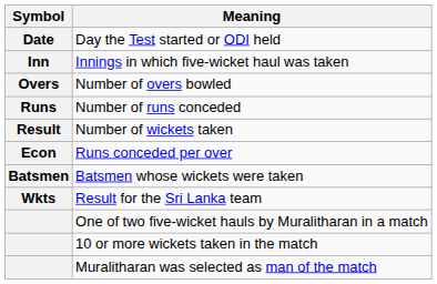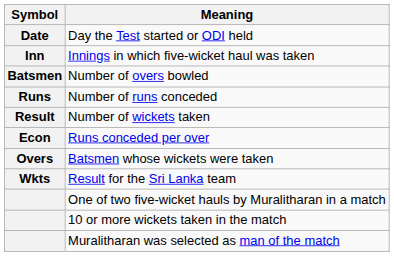Number of overs bowled | Symbol: Overs -> Batsmen
Batsmen whose wickets were taken | Symbol: Batsmen -> Overs
